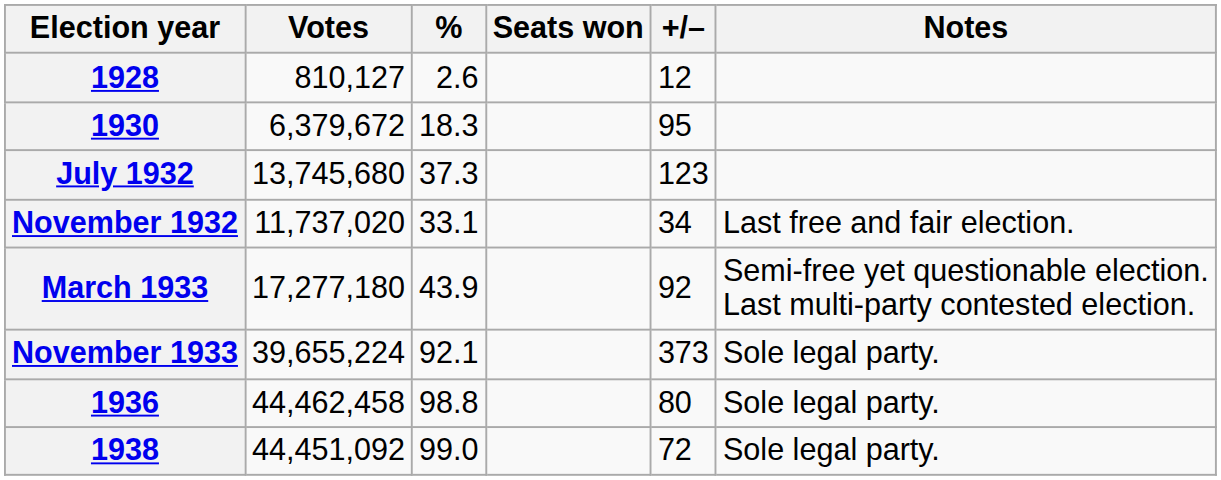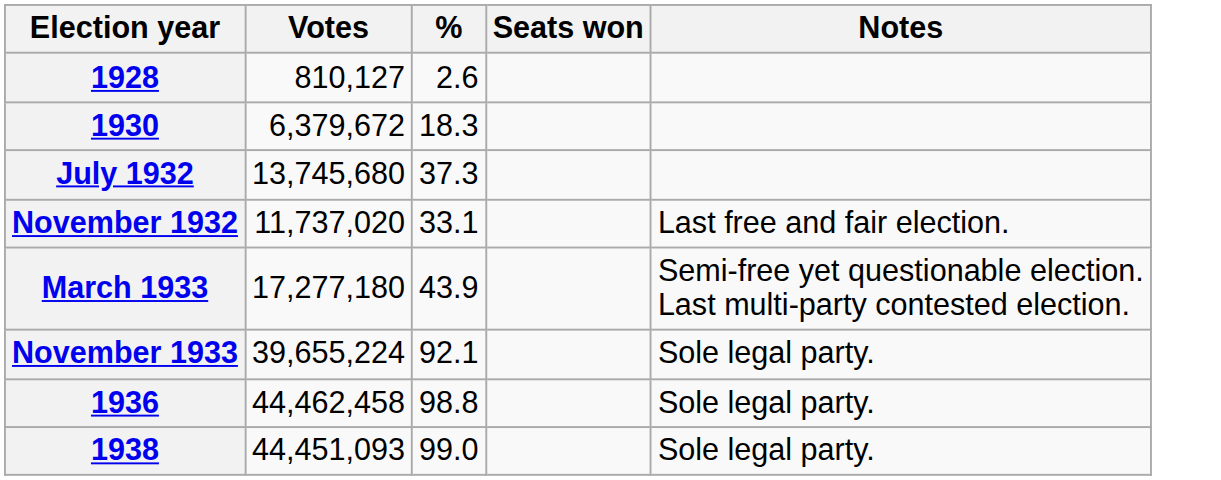- column: +/– | 12 | 95 | 123 | 34 | 92 | 373 | 80 | 72
1938 | Votes: 44,451,092 -> 44,451,093
